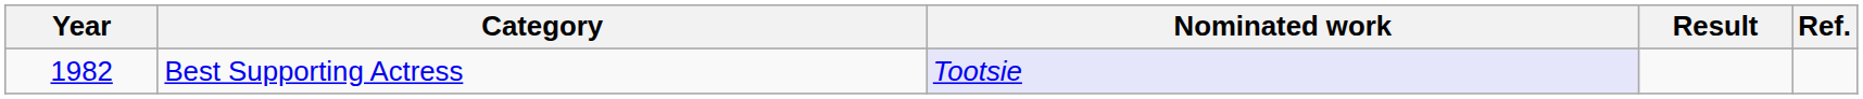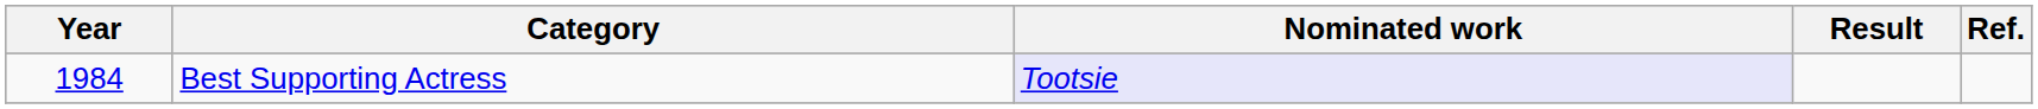Best Supporting Actress | Year: 1982 -> 1984
